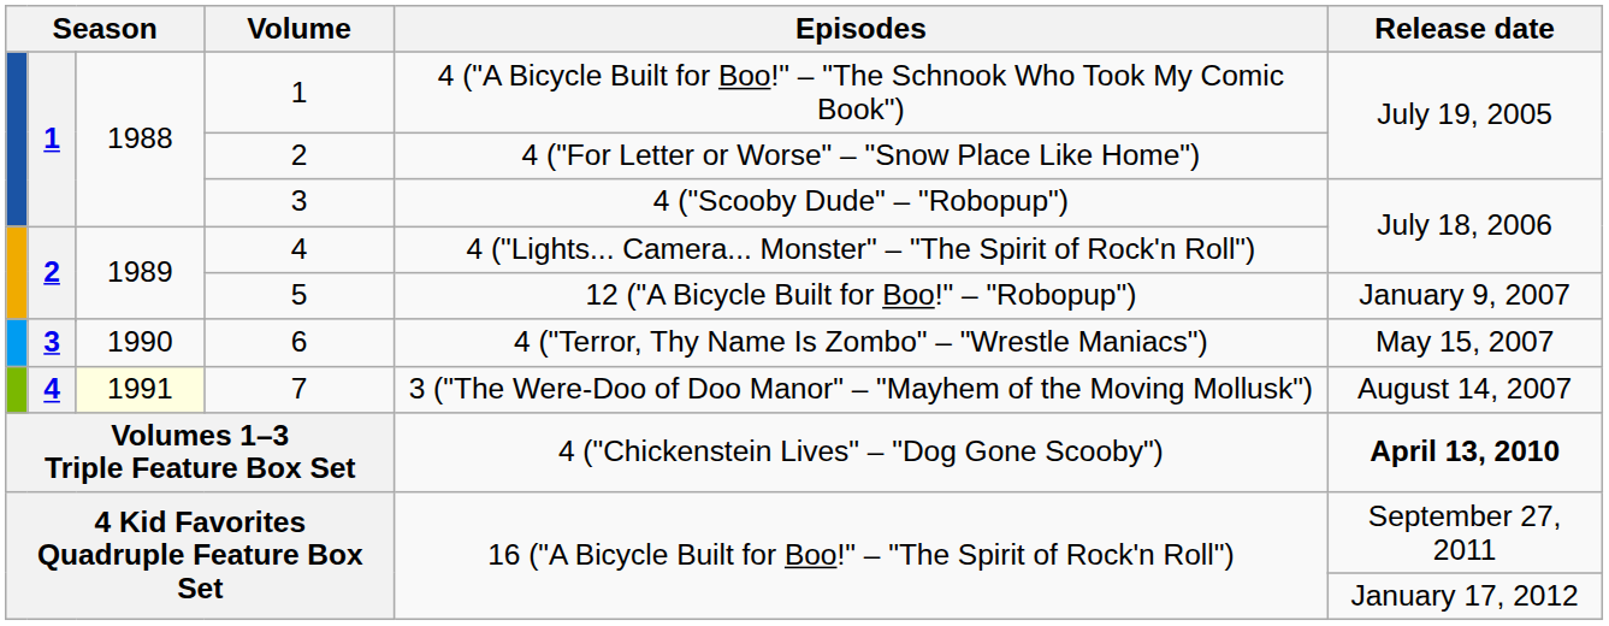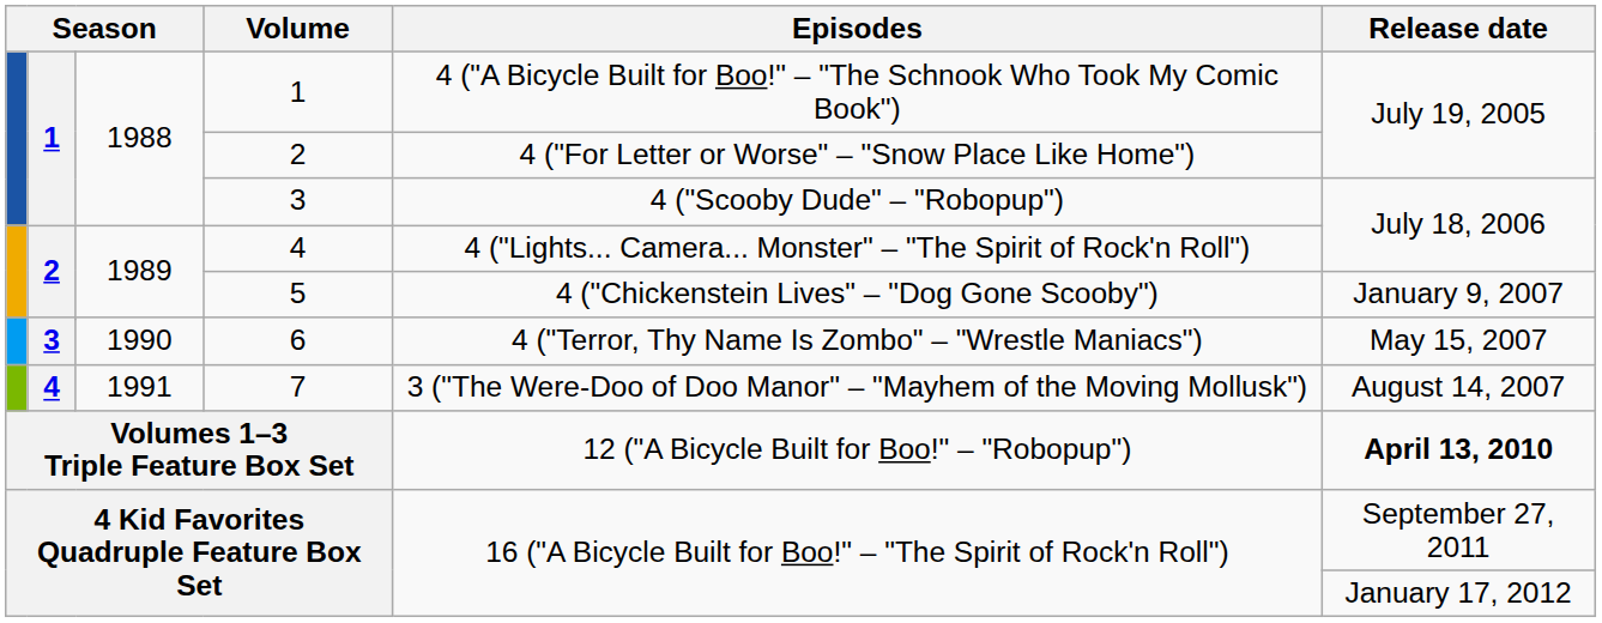5 | Episodes: 12 ("A Bicycle Built for Boo!" – "Robopup") -> 4 ("Chickenstein Lives" – "Dog Gone Scooby")
7 | column 3: lightyellow background -> no background
Volumes 1–3 Triple Feature Box Set | Episodes: 4 ("Chickenstein Lives" – "Dog Gone Scooby") -> 12 ("A Bicycle Built for Boo!" – "Robopup")
